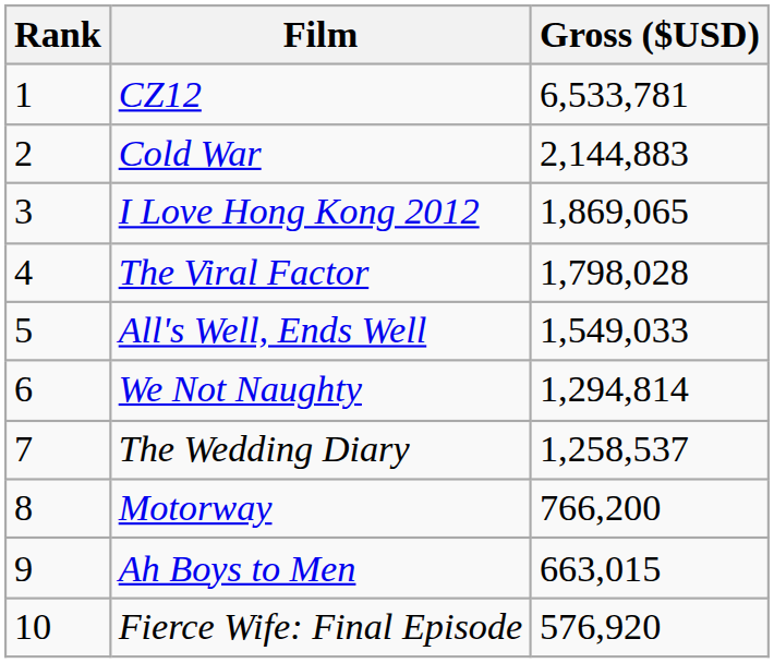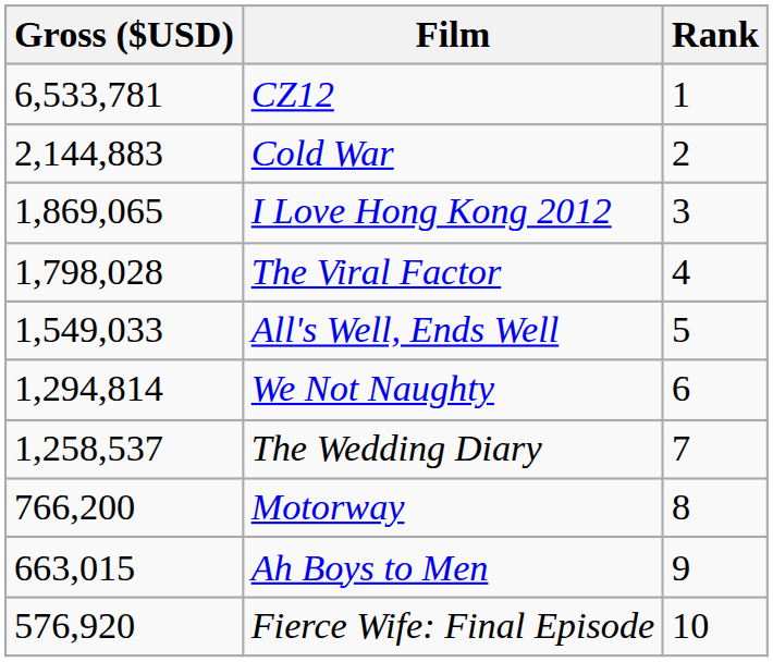columns swapped: Rank <-> Gross ($USD)
